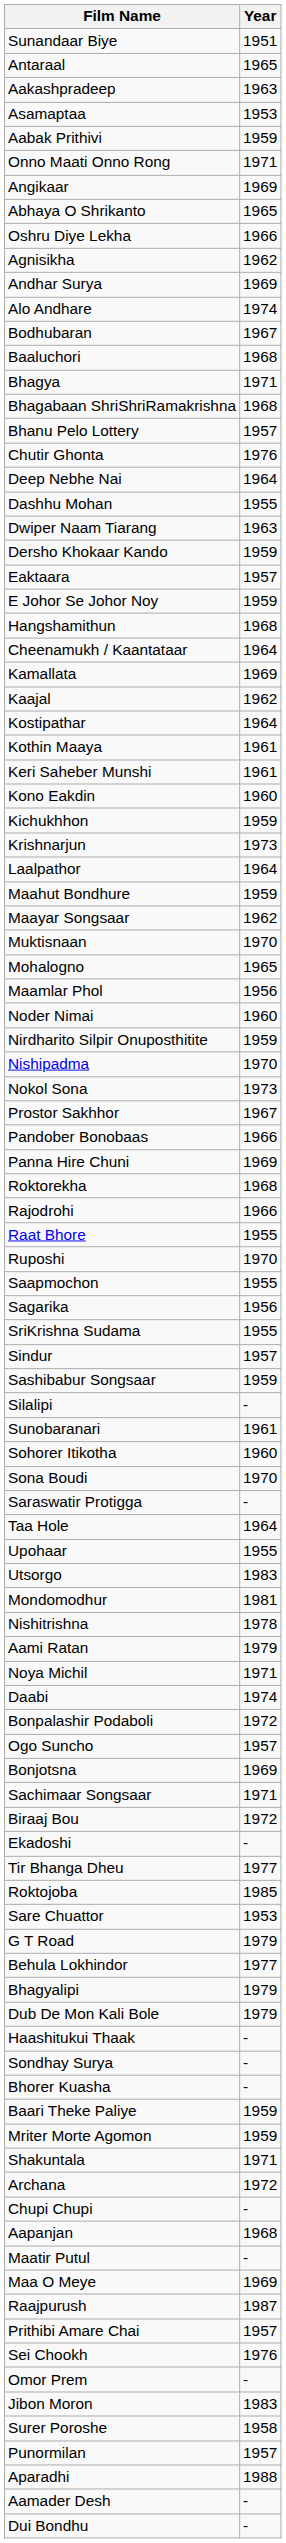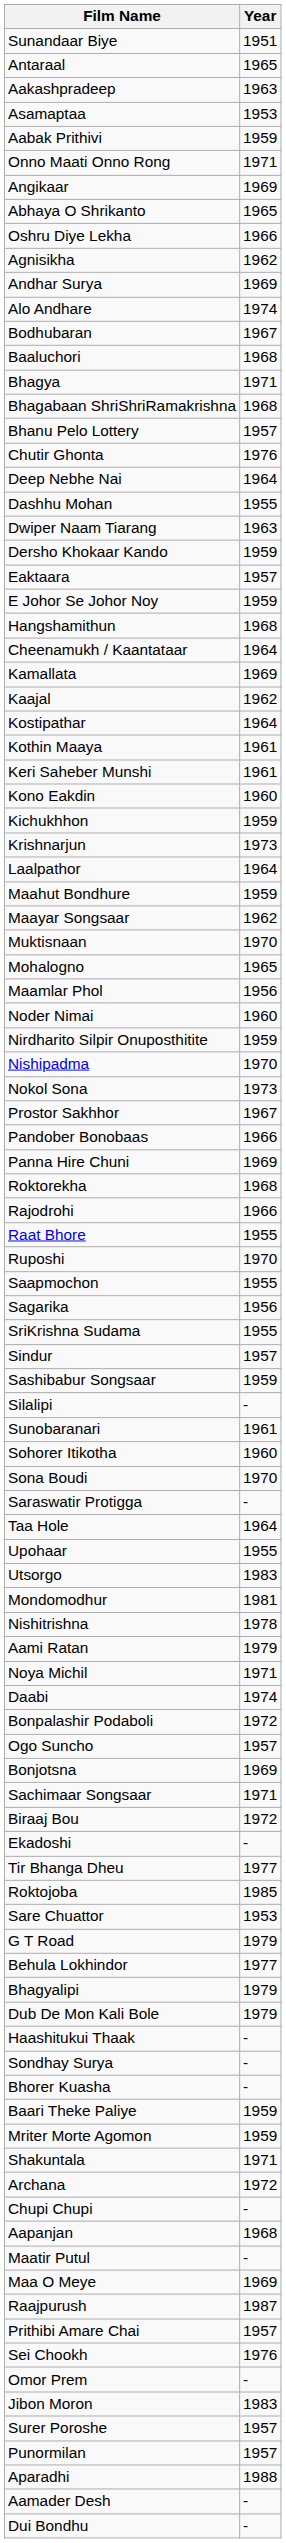Surer Poroshe | Year: 1958 -> 1957
